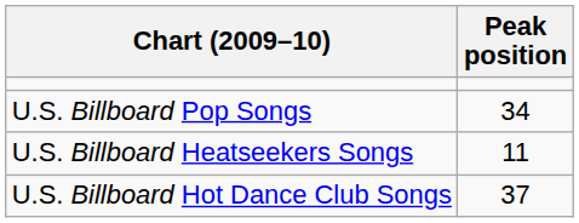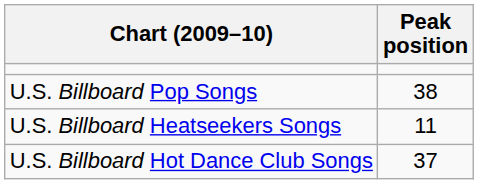U.S. Billboard Pop Songs | Peak position: 34 -> 38
